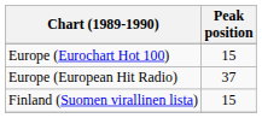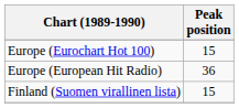Europe (European Hit Radio) | Peak position: 37 -> 36
